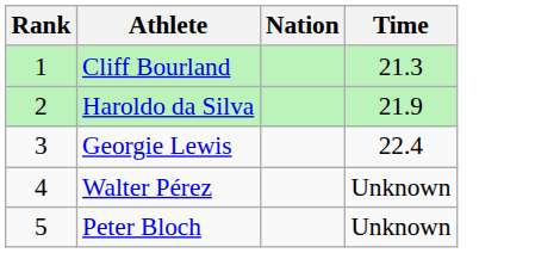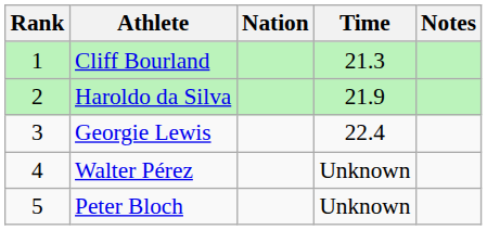+ column: Notes
